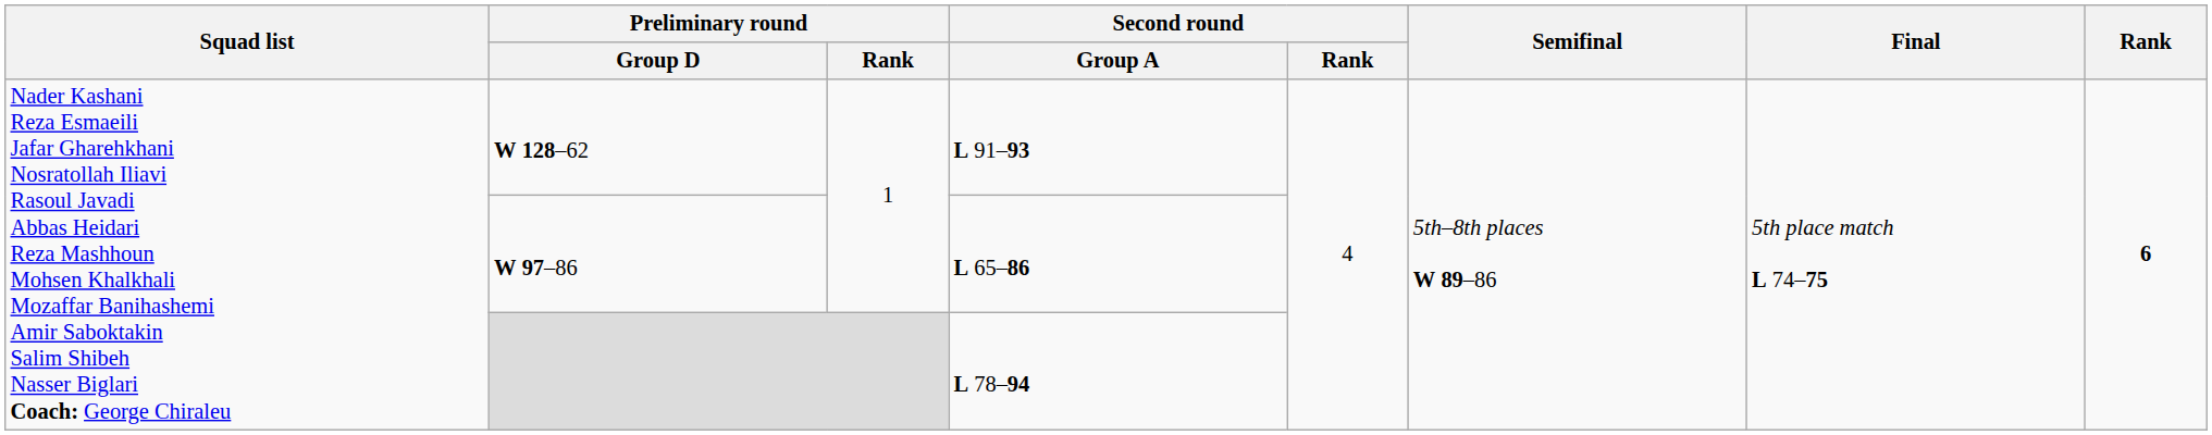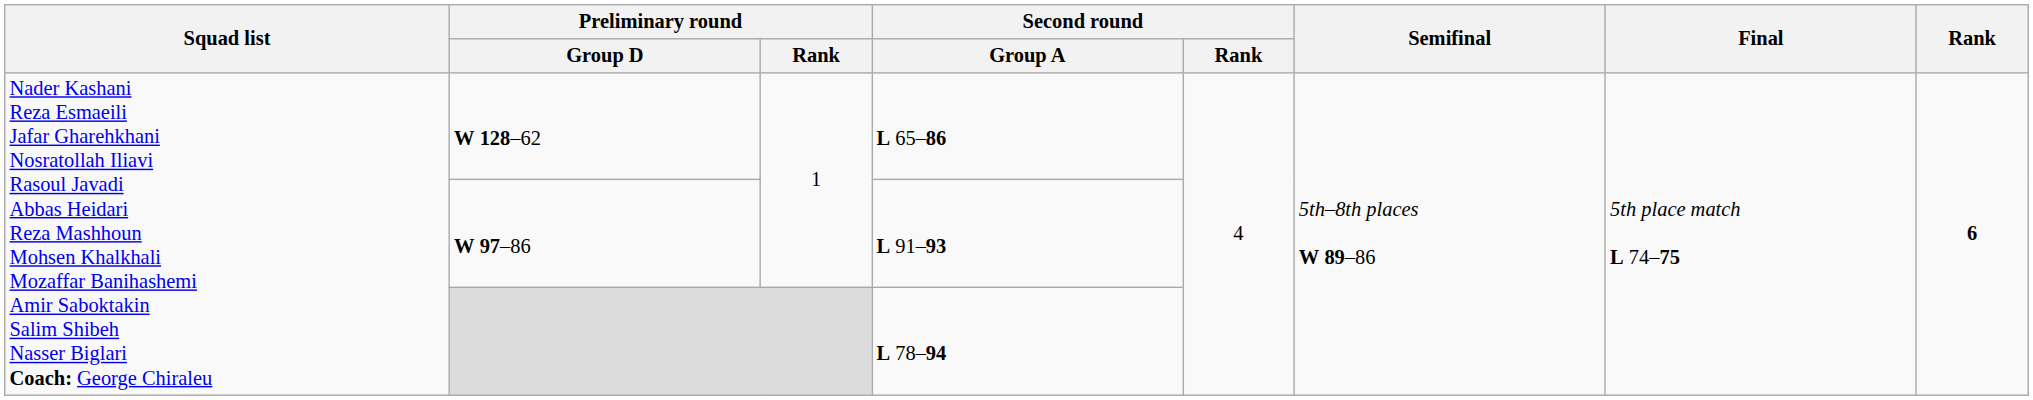W 128–62 | Second round / Group A: L 91–93 -> L 65–86
W 97–86 | Second round / Group A: L 65–86 -> L 91–93
